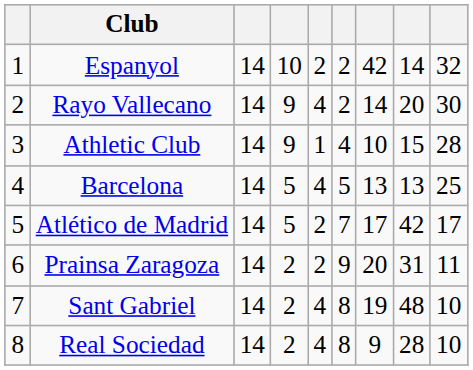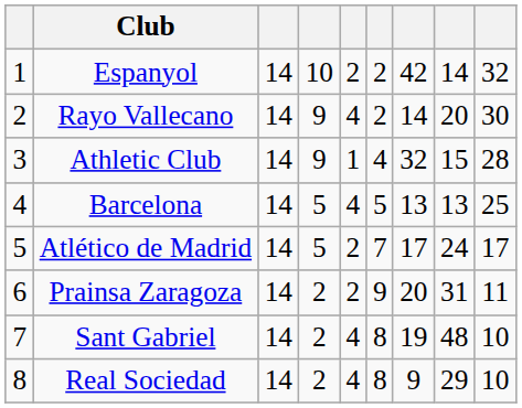Athletic Club | column 7: 10 -> 32
Atlético de Madrid | column 8: 42 -> 24
Real Sociedad | column 8: 28 -> 29
